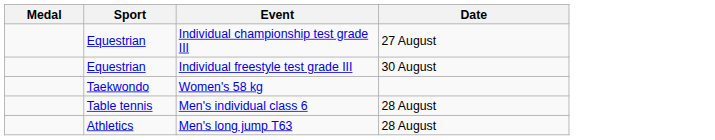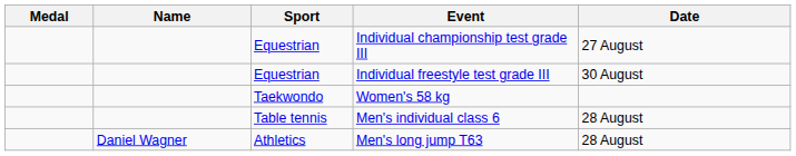+ column: Name | Daniel Wagner
